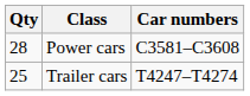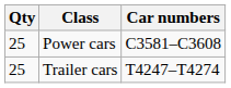Power cars | Qty: 28 -> 25
